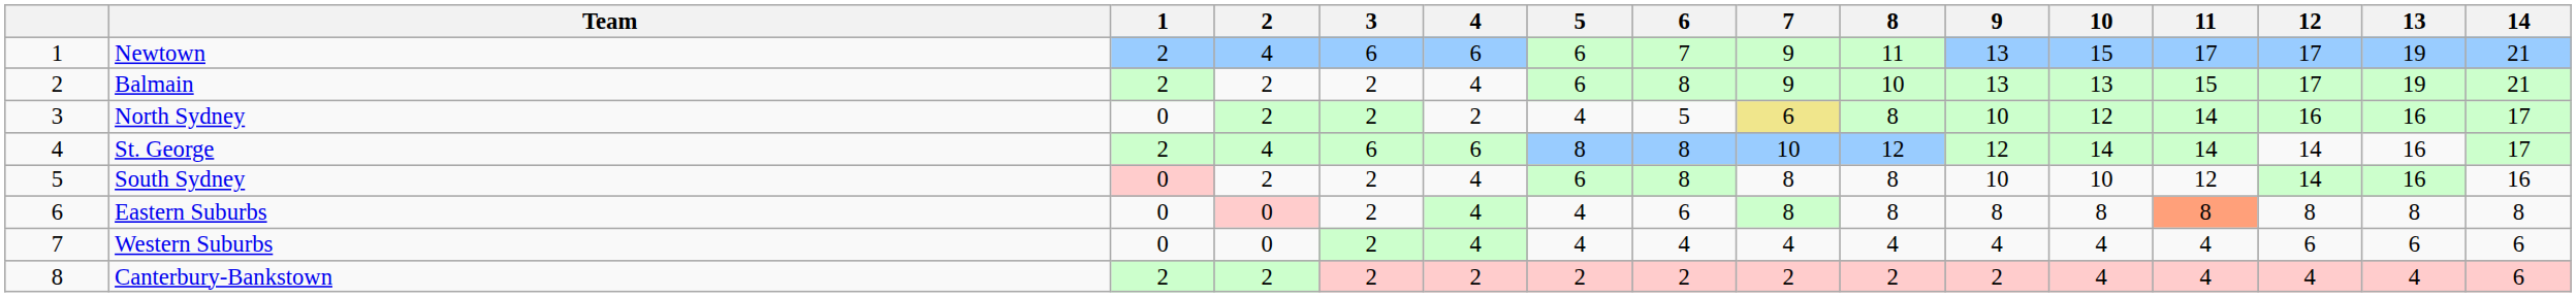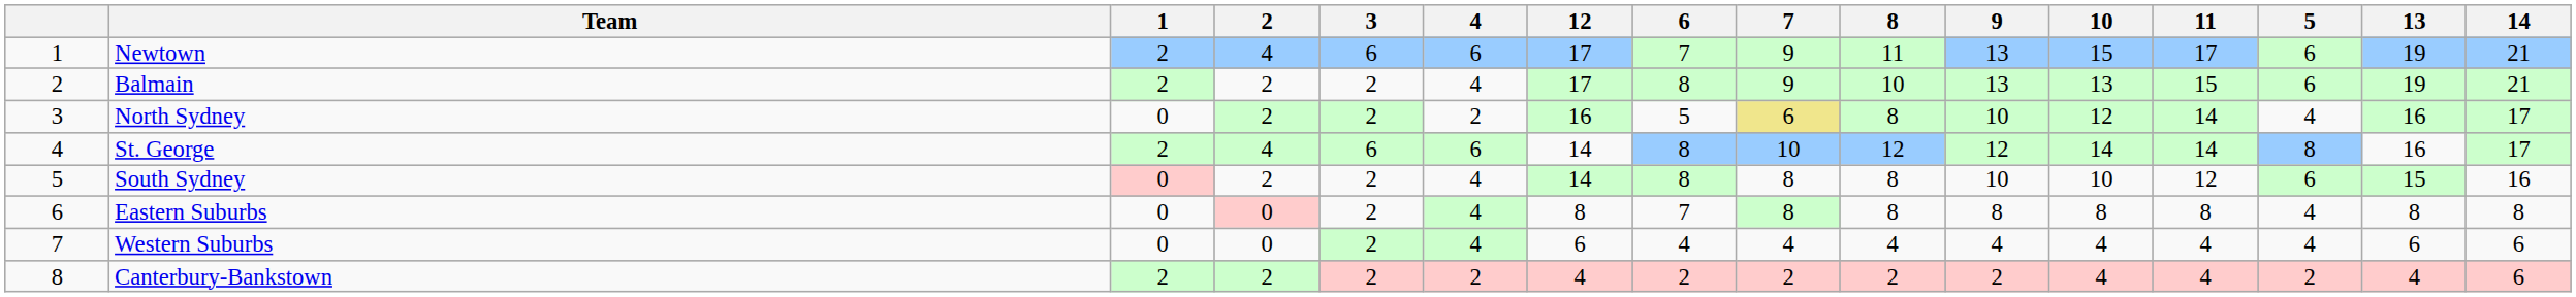columns swapped: 5 <-> 12
South Sydney | 13: 16 -> 15
Eastern Suburbs | 6: 6 -> 7
Eastern Suburbs | 11: lightsalmon background -> no background
